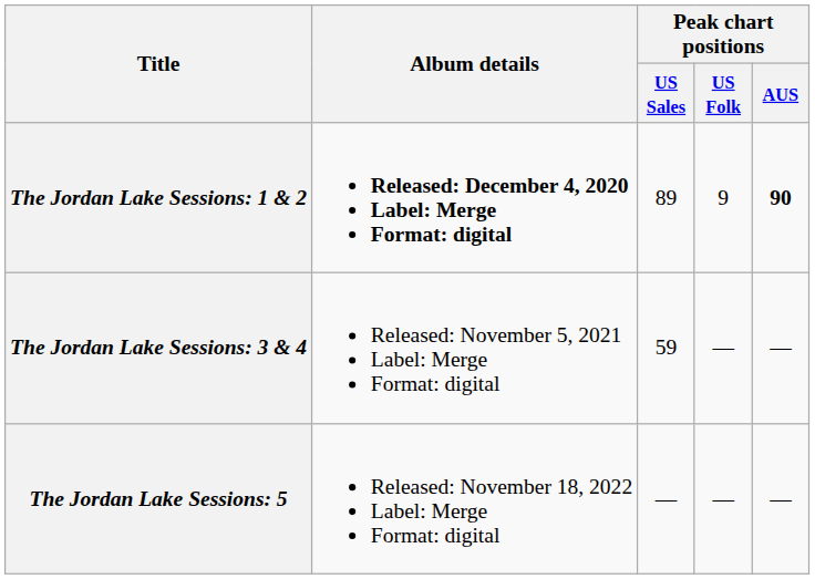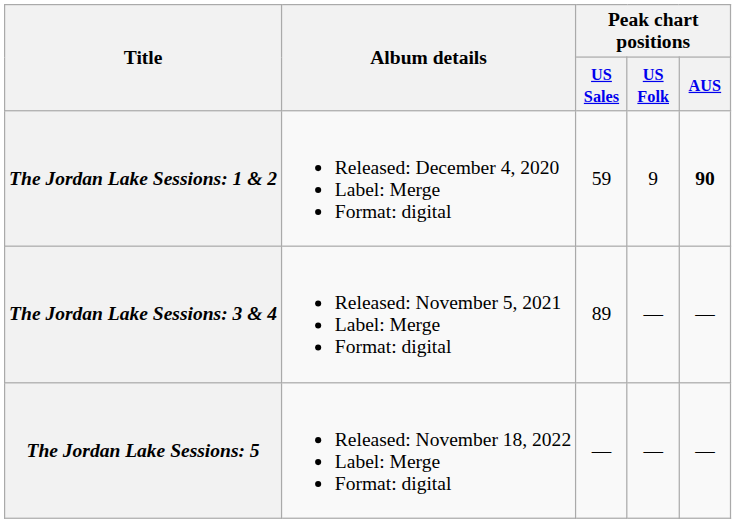The Jordan Lake Sessions: 1 & 2 | Album details: bold -> normal
The Jordan Lake Sessions: 1 & 2 | Peak chart positions / US Sales: 89 -> 59
The Jordan Lake Sessions: 3 & 4 | Peak chart positions / US Sales: 59 -> 89
